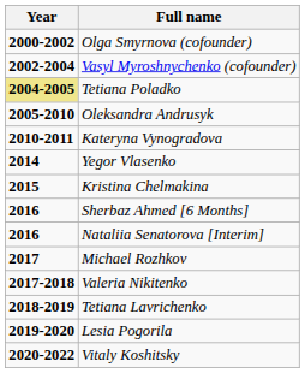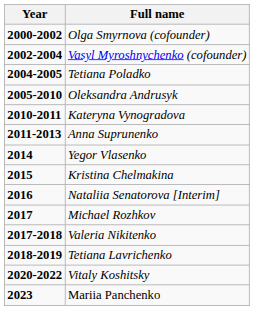Tetiana Poladko | Year: khaki background -> no background
+ row: 2011-2013 | Anna Suprunenko
- row: 2016 | Sherbaz Ahmed [6 Months]
- row: 2019-2020 | Lesia Pogorila
+ row: 2023 | Mariia Panchenko
